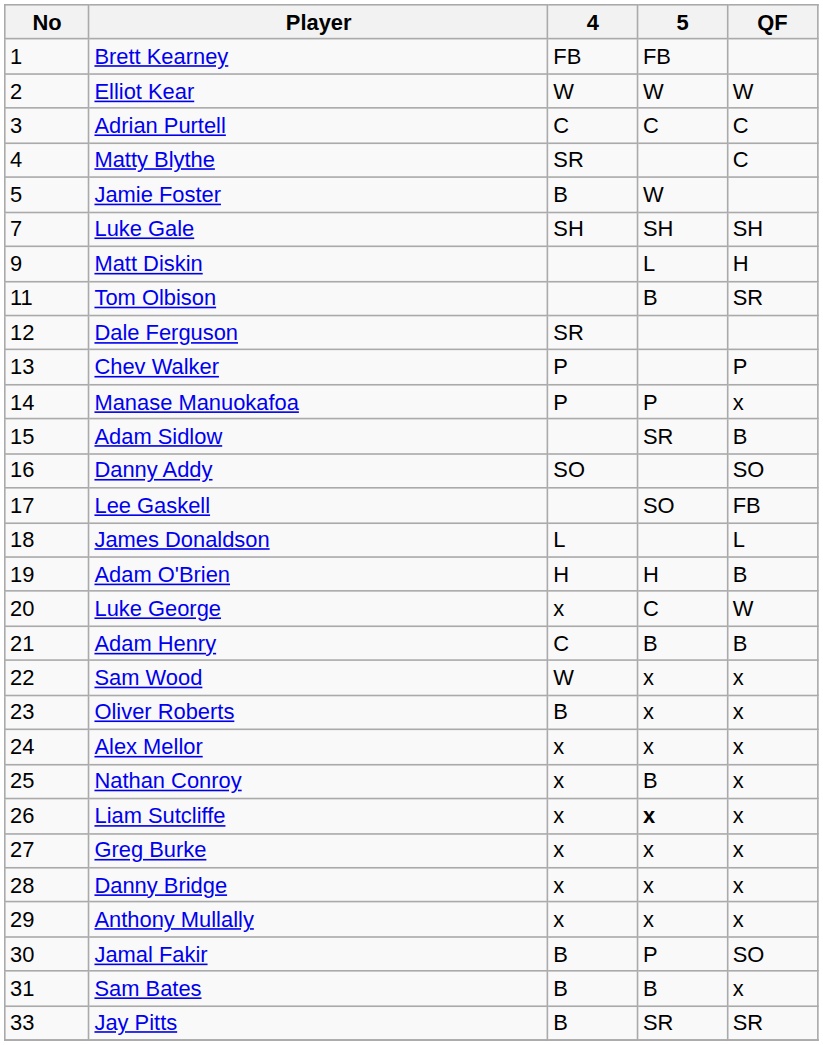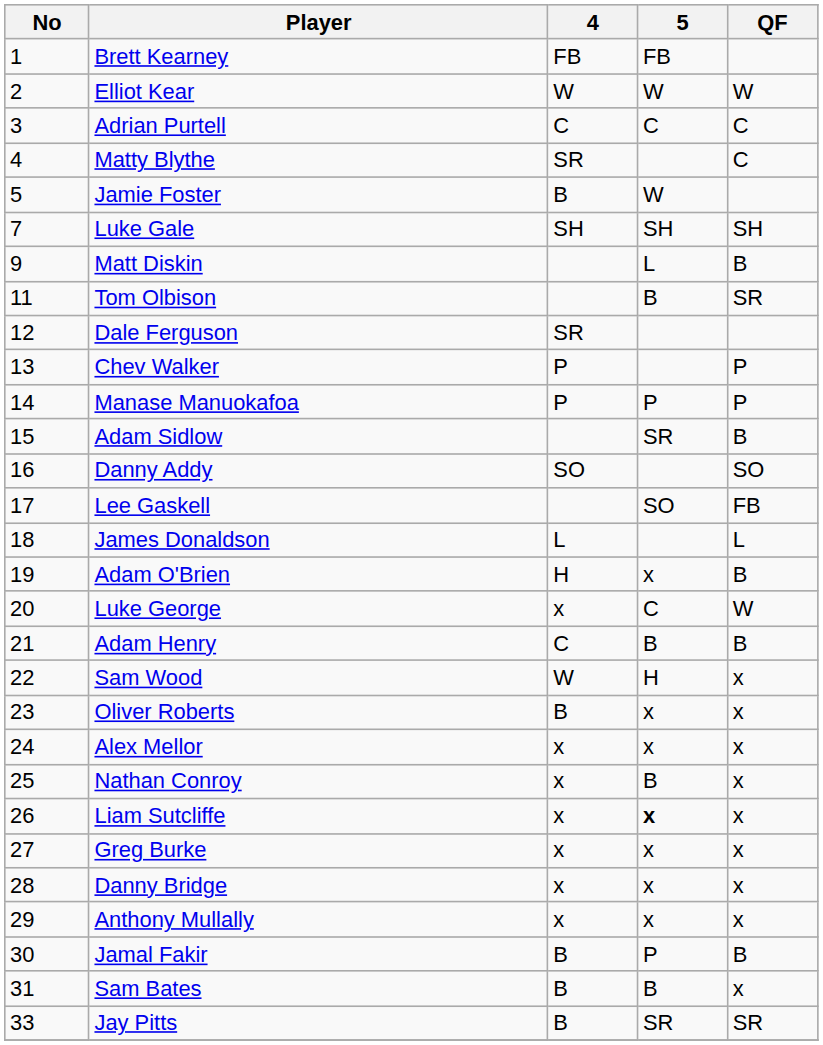Matt Diskin | QF: H -> B
Manase Manuokafoa | QF: x -> P
Adam O'Brien | 5: H -> x
Sam Wood | 5: x -> H
Jamal Fakir | QF: SO -> B
